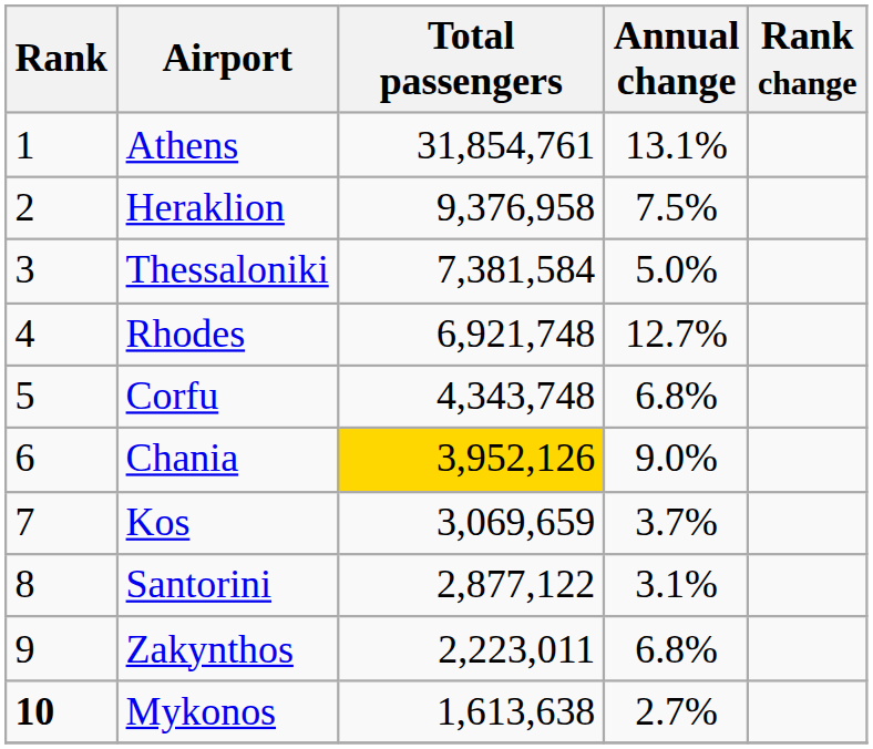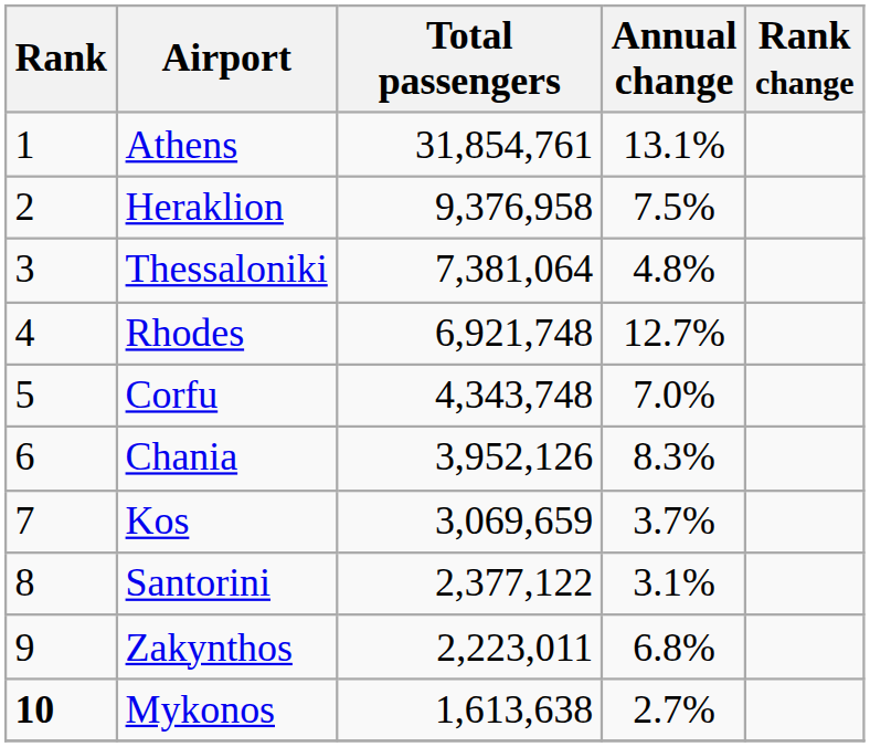Thessaloniki | Total passengers: 7,381,584 -> 7,381,064
Thessaloniki | Annual change: 5.0% -> 4.8%
Corfu | Annual change: 6.8% -> 7.0%
Chania | Total passengers: gold background -> no background
Chania | Annual change: 9.0% -> 8.3%
Santorini | Total passengers: 2,877,122 -> 2,377,122
